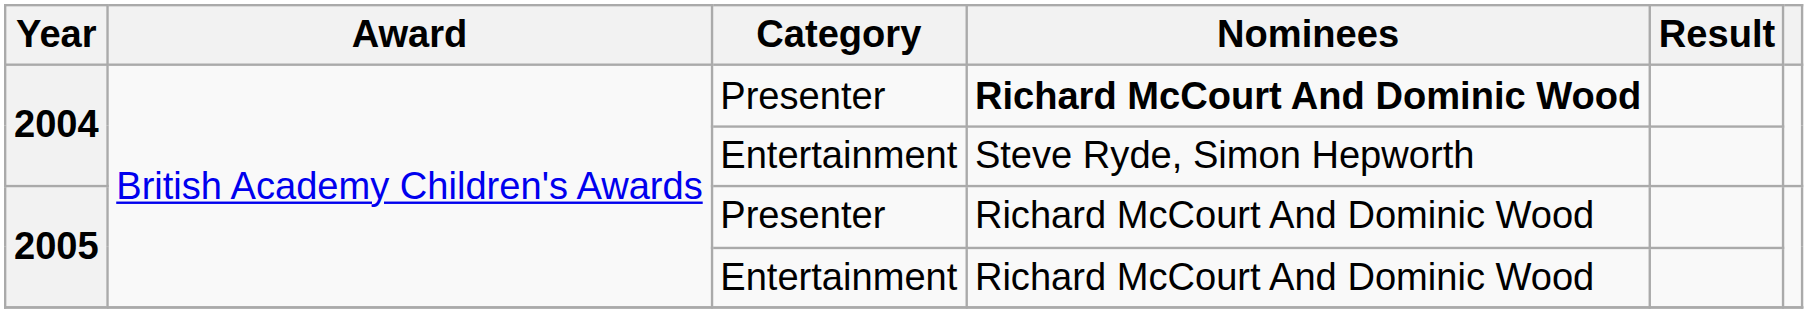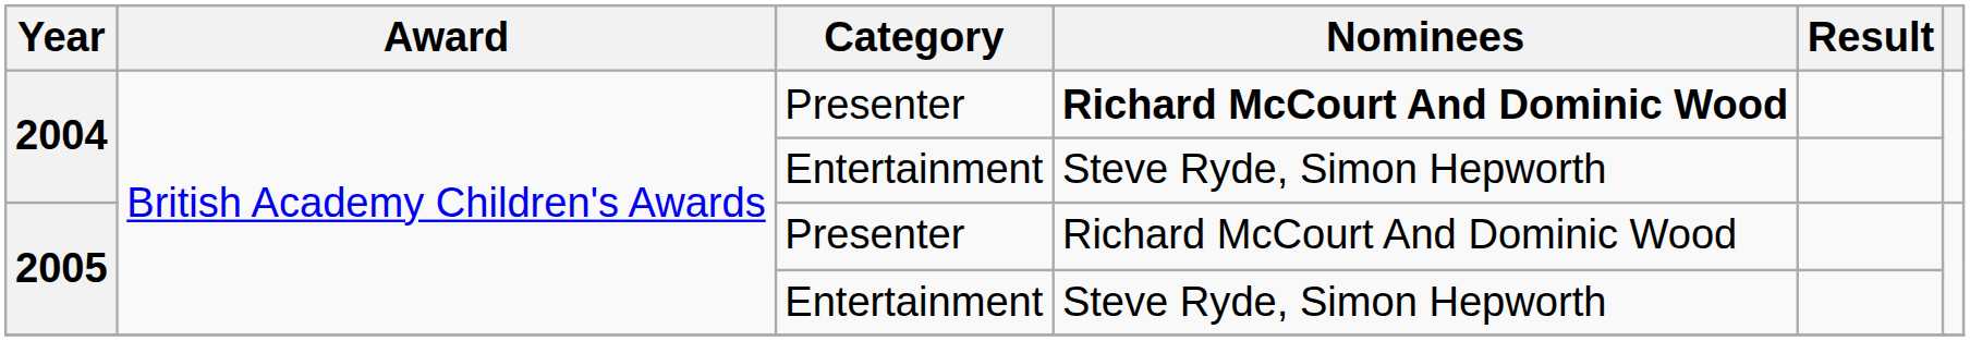2005 / Entertainment | Nominees: Richard McCourt And Dominic Wood -> Steve Ryde, Simon Hepworth
